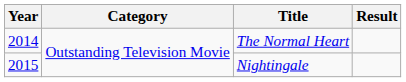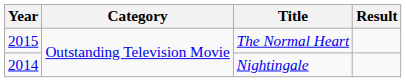The Normal Heart | Year: 2014 -> 2015
Nightingale | Year: 2015 -> 2014
